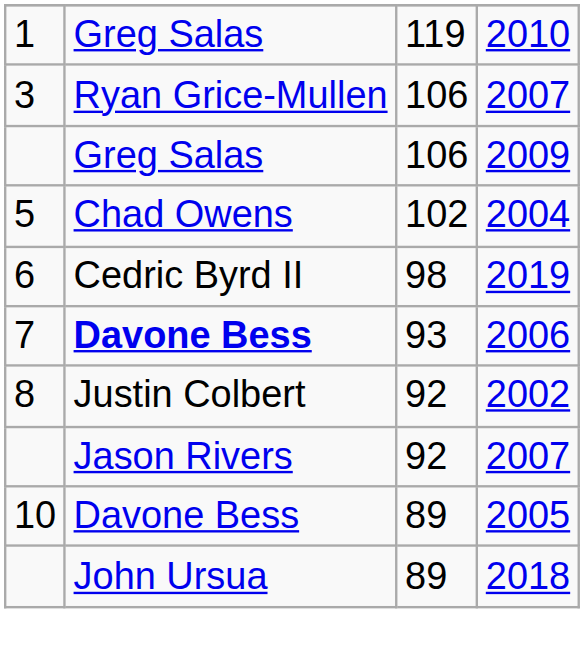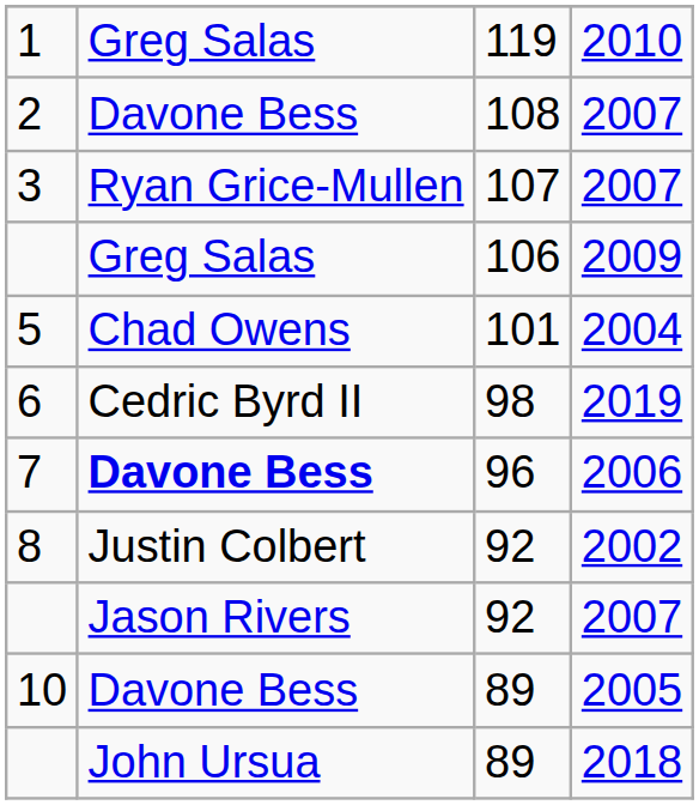+ row: 2 | Davone Bess | 108 | 2007
3 | column 3: 106 -> 107
5 | column 3: 102 -> 101
7 | column 3: 93 -> 96
